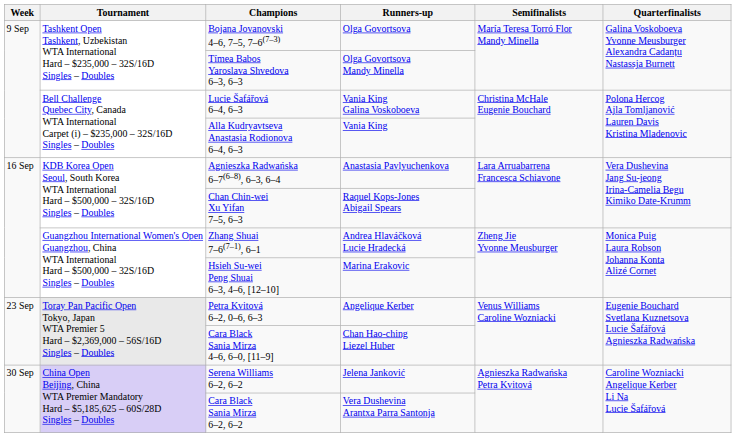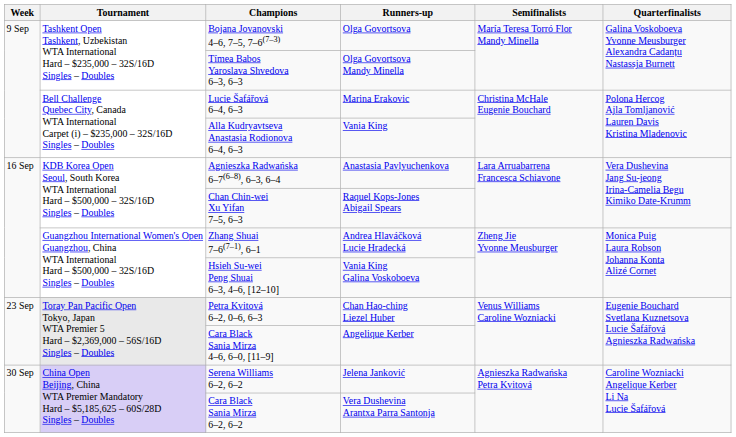Lucie Šafářová 6–4, 6–3 | Runners-up: Vania King Galina Voskoboeva -> Marina Erakovic
Hsieh Su-wei Peng Shuai 6–3, 4–6, [12–10] | Runners-up: Marina Erakovic -> Vania King Galina Voskoboeva
Petra Kvitová 6–2, 0–6, 6–3 | Runners-up: Angelique Kerber -> Chan Hao-ching Liezel Huber
Cara Black Sania Mirza 4–6, 6–0, [11–9] | Runners-up: Chan Hao-ching Liezel Huber -> Angelique Kerber
